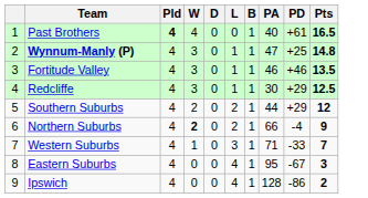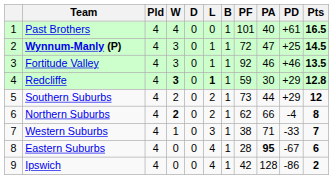+ column: PF | 101 | 72 | 92 | 59 | 73 | 62 | 38 | 28 | 42
Past Brothers | Pld: bold -> normal
Wynnum-Manly (P) | Pts: 14.8 -> 14.5
Redcliffe | W: normal -> bold
Redcliffe | L: normal -> bold
Redcliffe | Pts: 12.5 -> 12.8
Northern Suburbs | Pts: 9 -> 8
Eastern Suburbs | PA: normal -> bold
Eastern Suburbs | Pts: 3 -> 6
